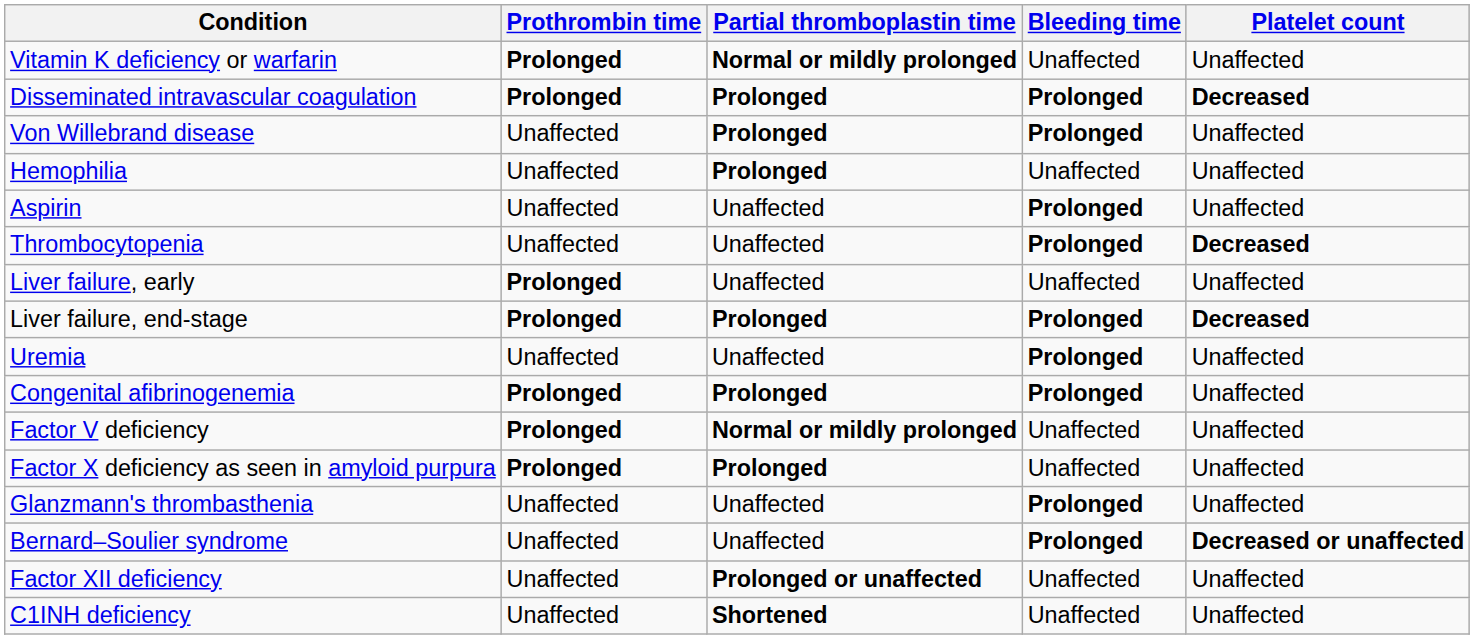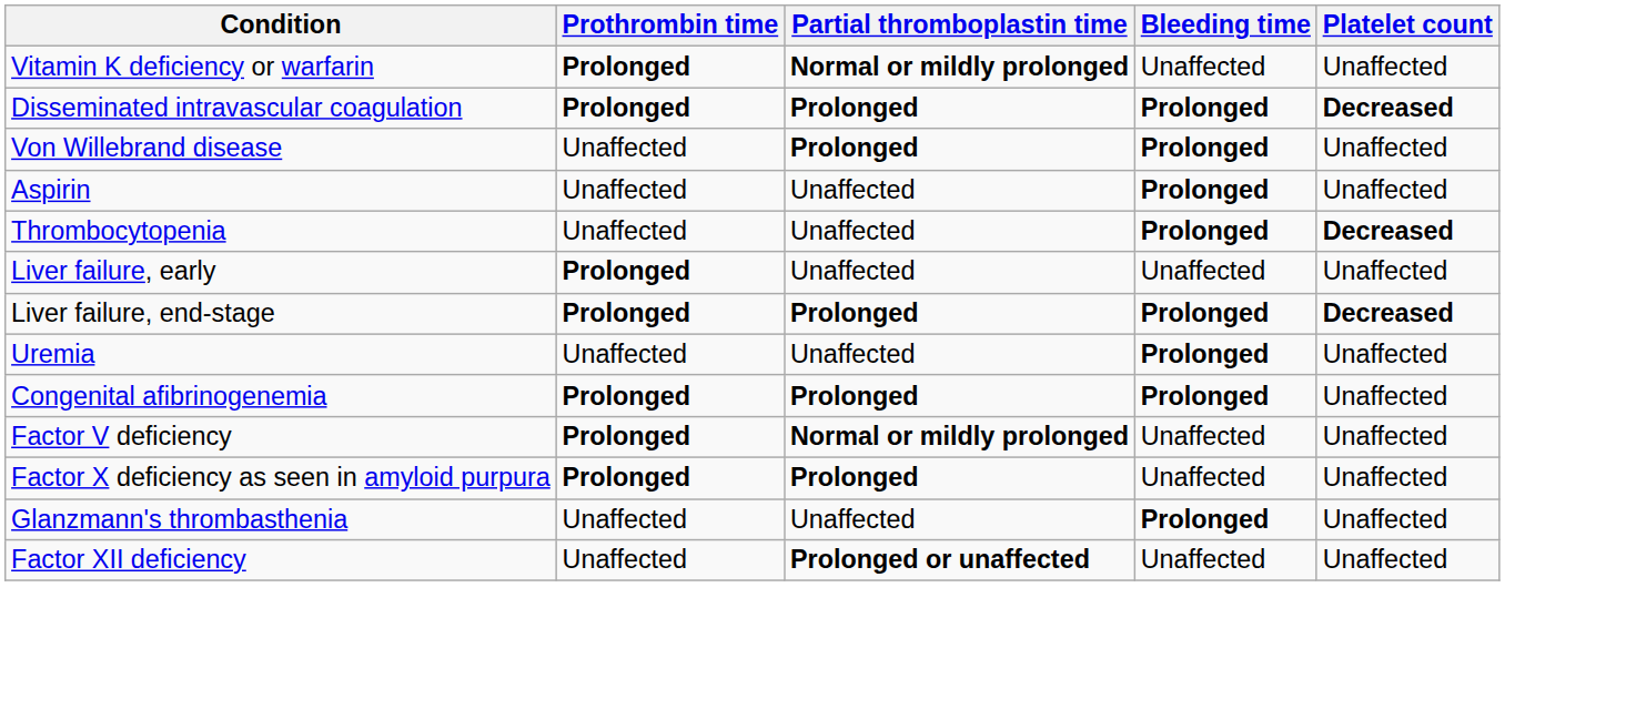- row: Hemophilia | Unaffected | Prolonged | Unaffected | Unaffected
- row: Bernard–Soulier syndrome | Unaffected | Unaffected | Prolonged | Decreased or unaffected
- row: C1INH deficiency | Unaffected | Shortened | Unaffected | Unaffected
